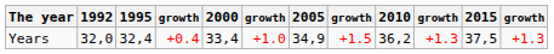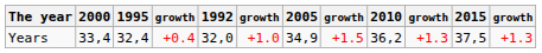columns swapped: 1992 <-> 2000
